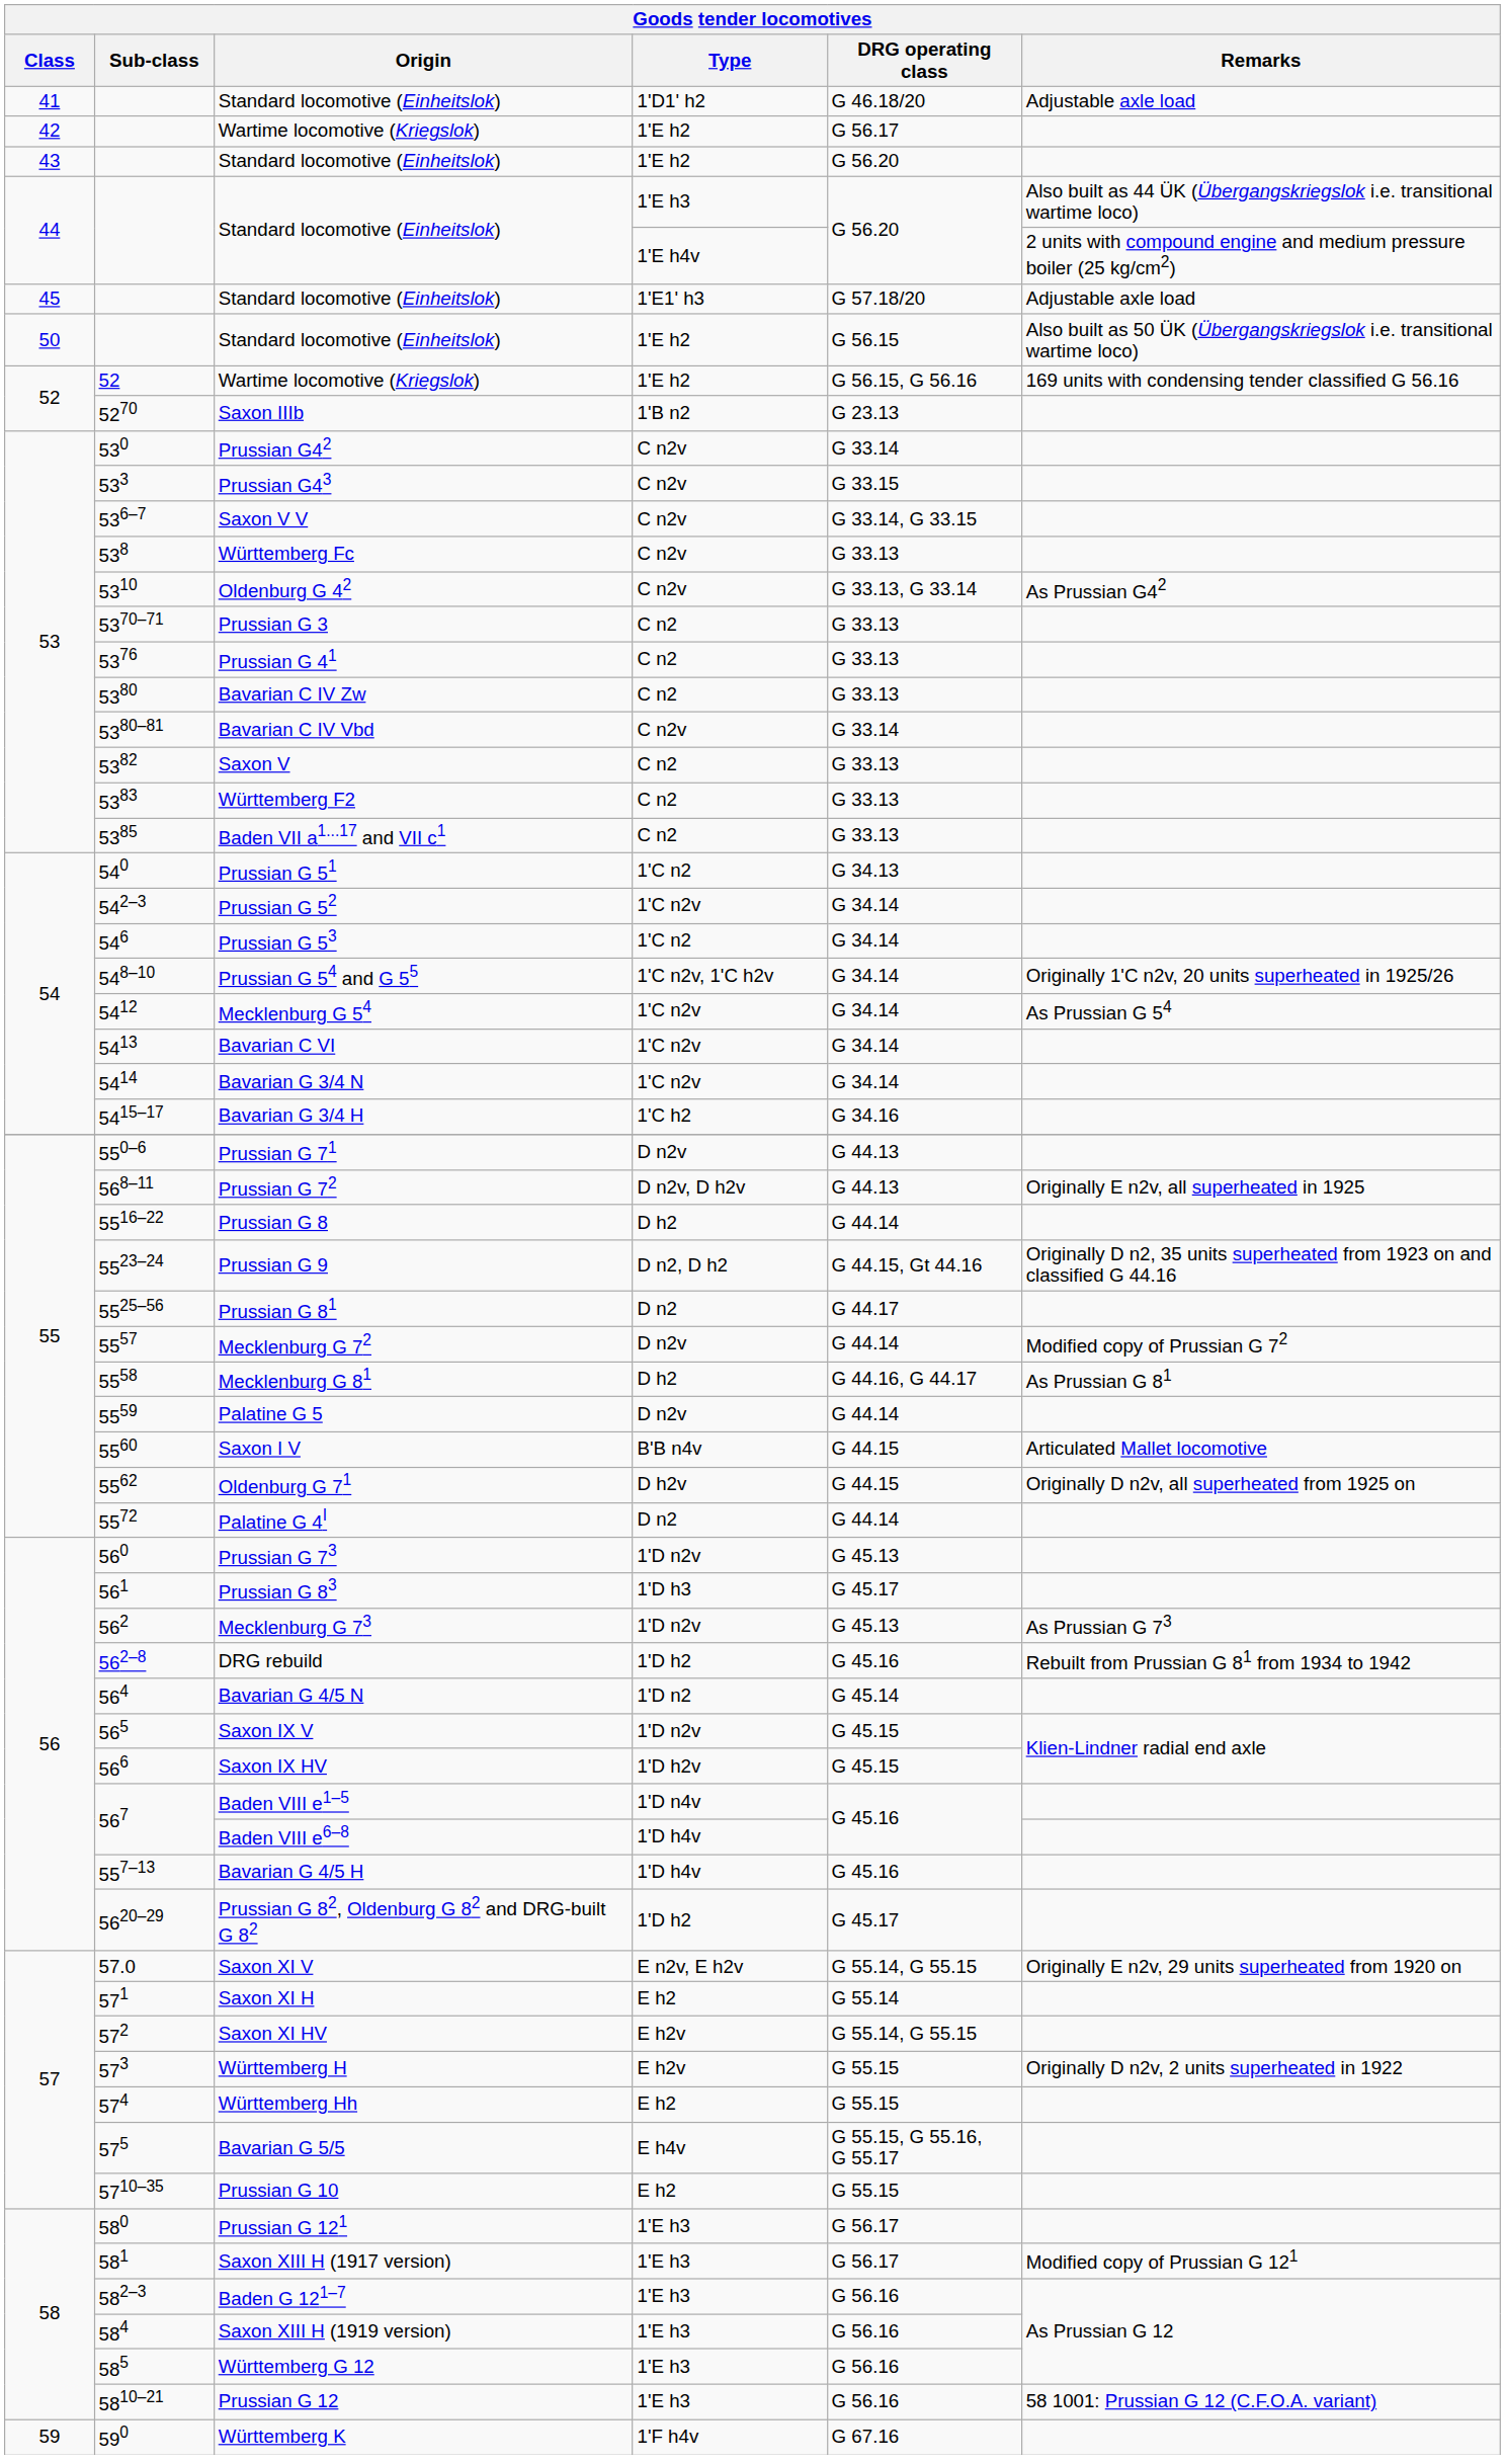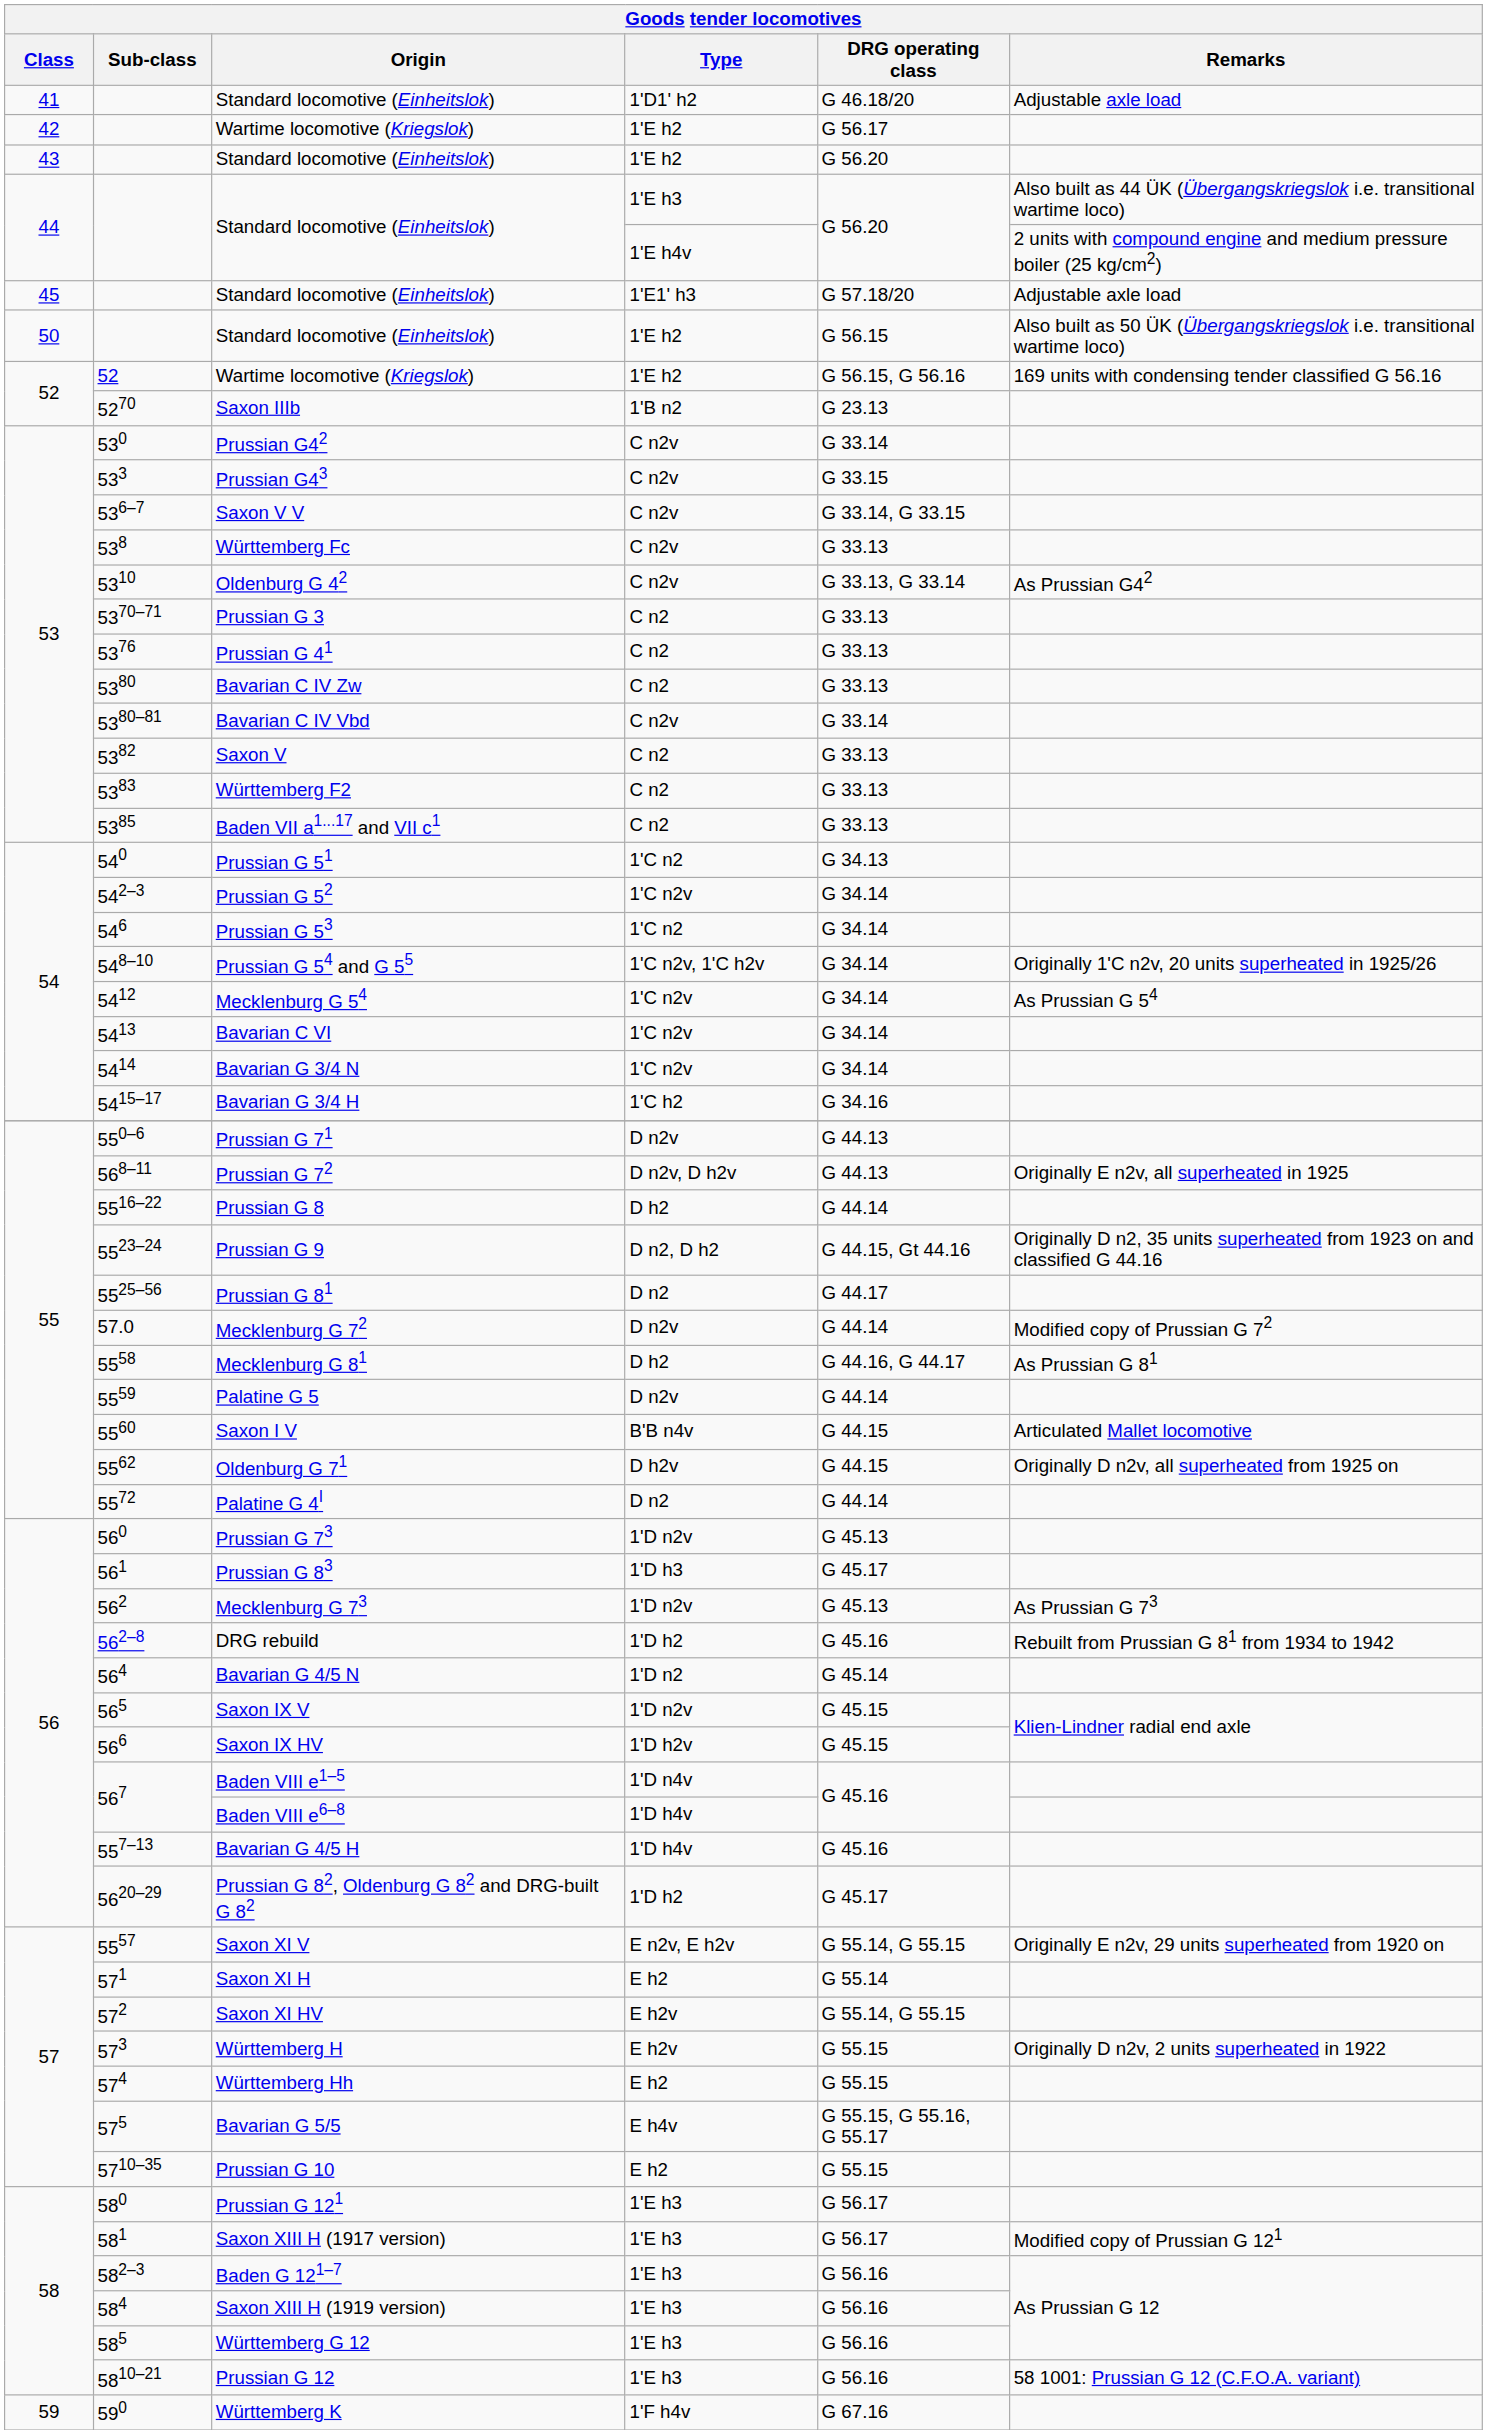Mecklenburg G 72 | Sub-class: 5557 -> 57.0
Saxon XI V | Sub-class: 57.0 -> 5557
